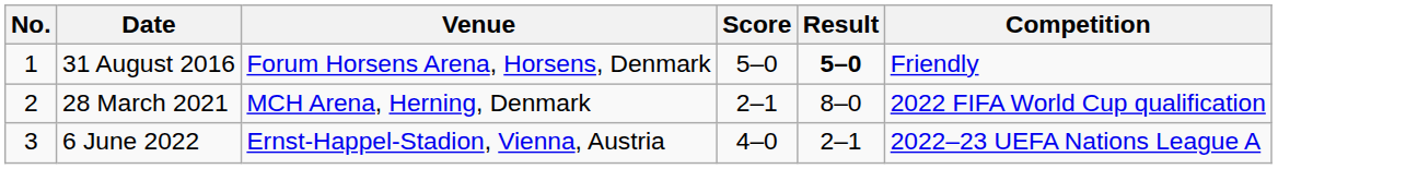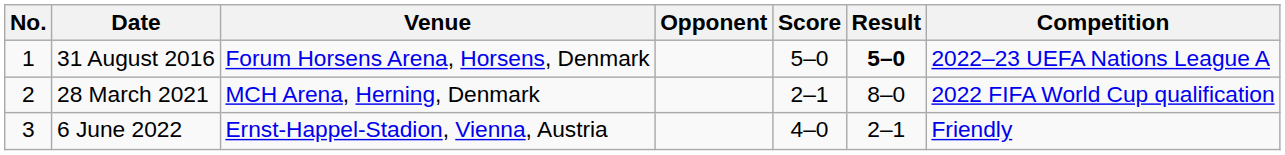+ column: Opponent
31 August 2016 | Competition: Friendly -> 2022–23 UEFA Nations League A
6 June 2022 | Competition: 2022–23 UEFA Nations League A -> Friendly
